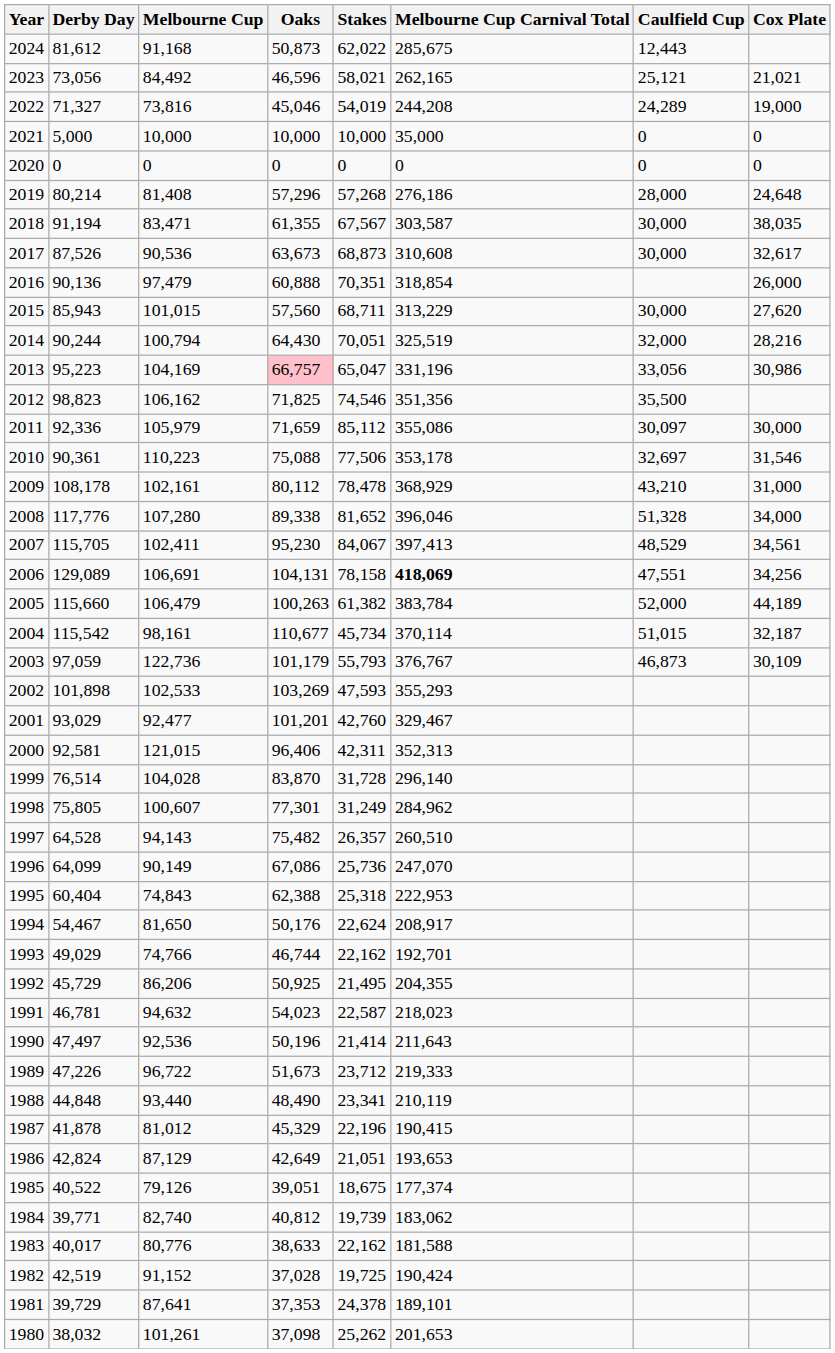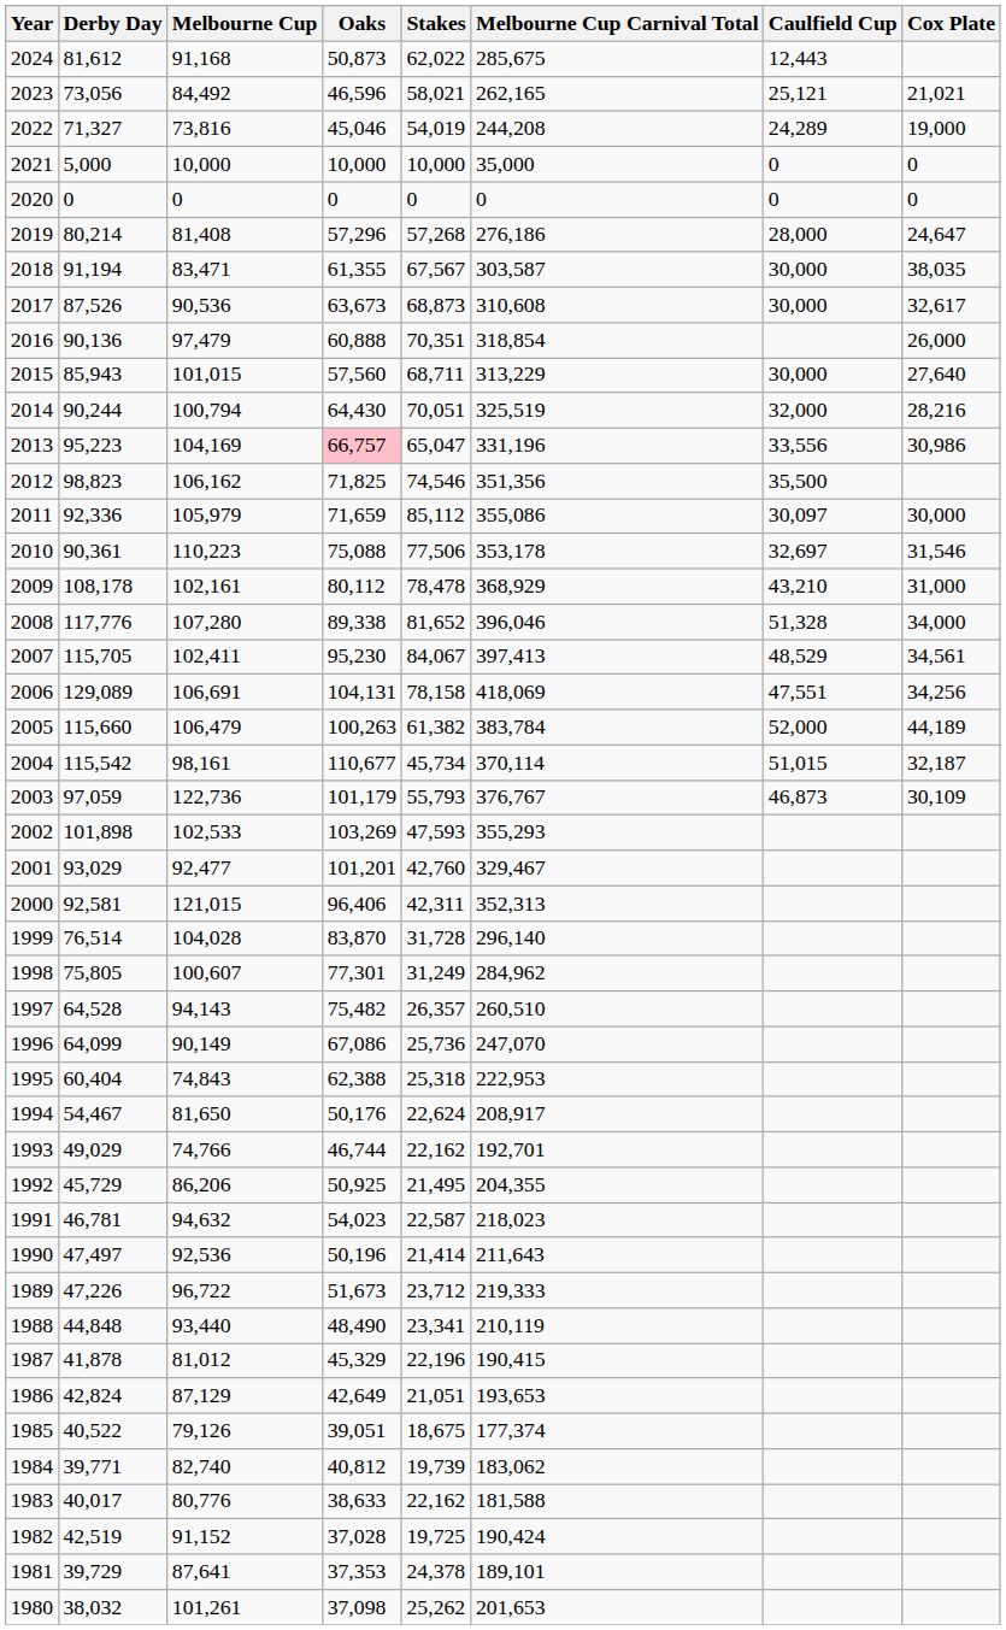2019 | Cox Plate: 24,648 -> 24,647
2015 | Cox Plate: 27,620 -> 27,640
2013 | Caulfield Cup: 33,056 -> 33,556
2006 | Melbourne Cup Carnival Total: bold -> normal
